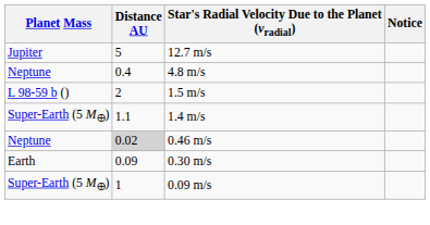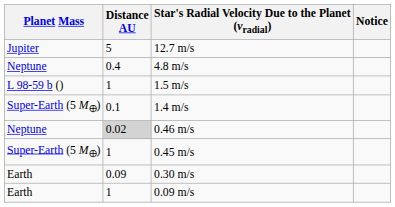1.5 m/s | Distance AU: 2 -> 1
1.4 m/s | Distance AU: 1.1 -> 0.1
+ row: Super-Earth (5 M🜨) | 1 | 0.45 m/s
0.09 m/s | Planet Mass: Super-Earth (5 M🜨) -> Earth
